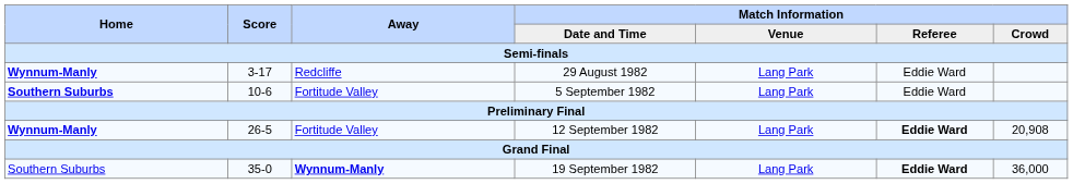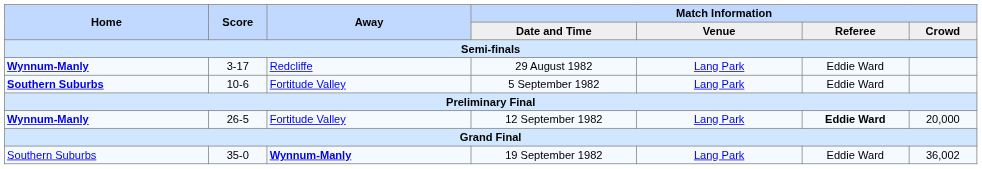12 September 1982 | Match Information / Crowd: 20,908 -> 20,000
19 September 1982 | Match Information / Referee: bold -> normal
19 September 1982 | Match Information / Crowd: 36,000 -> 36,002
